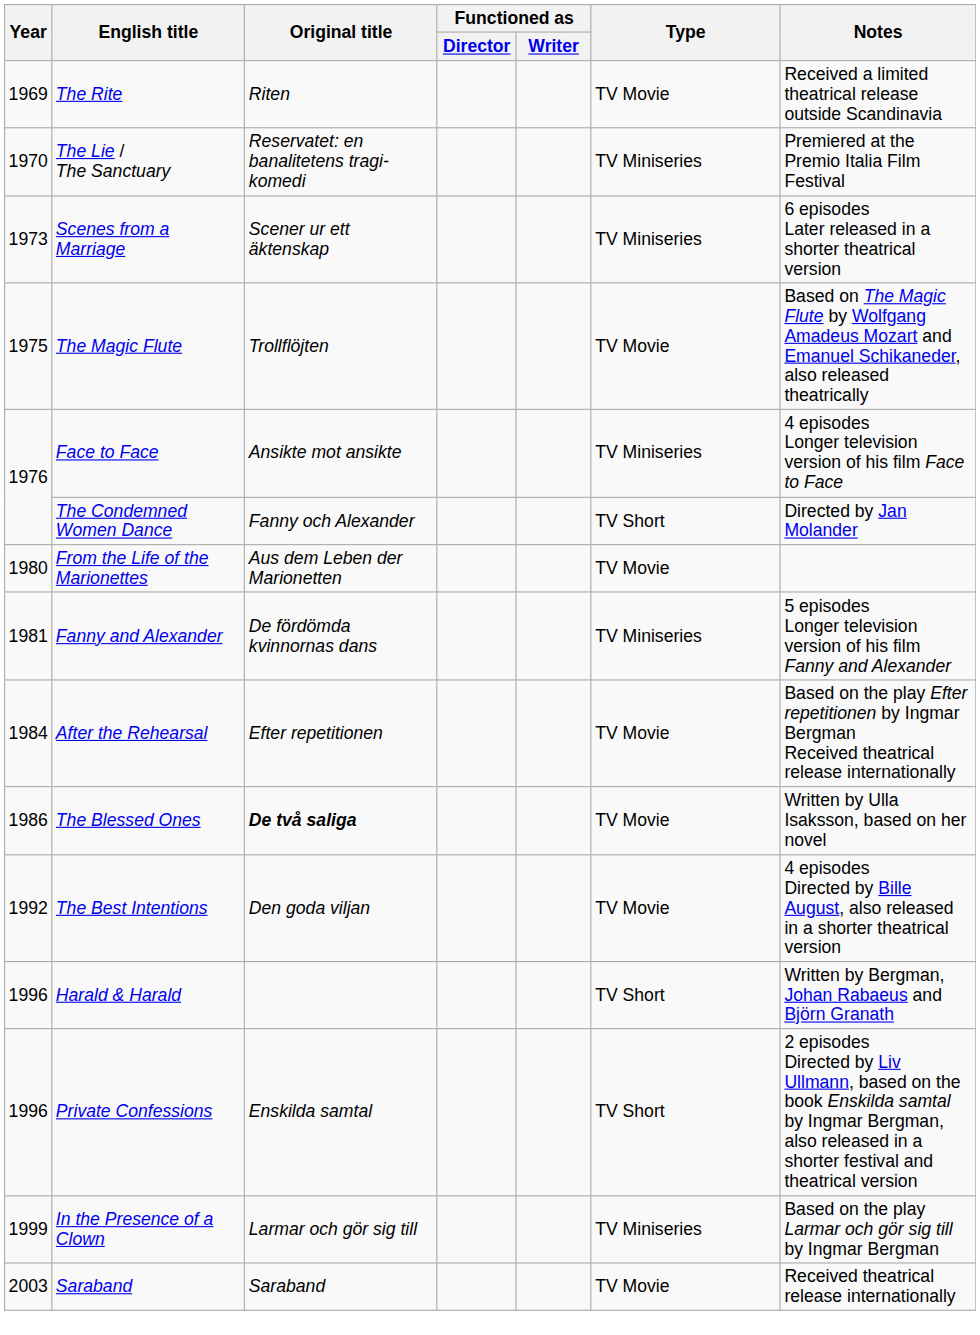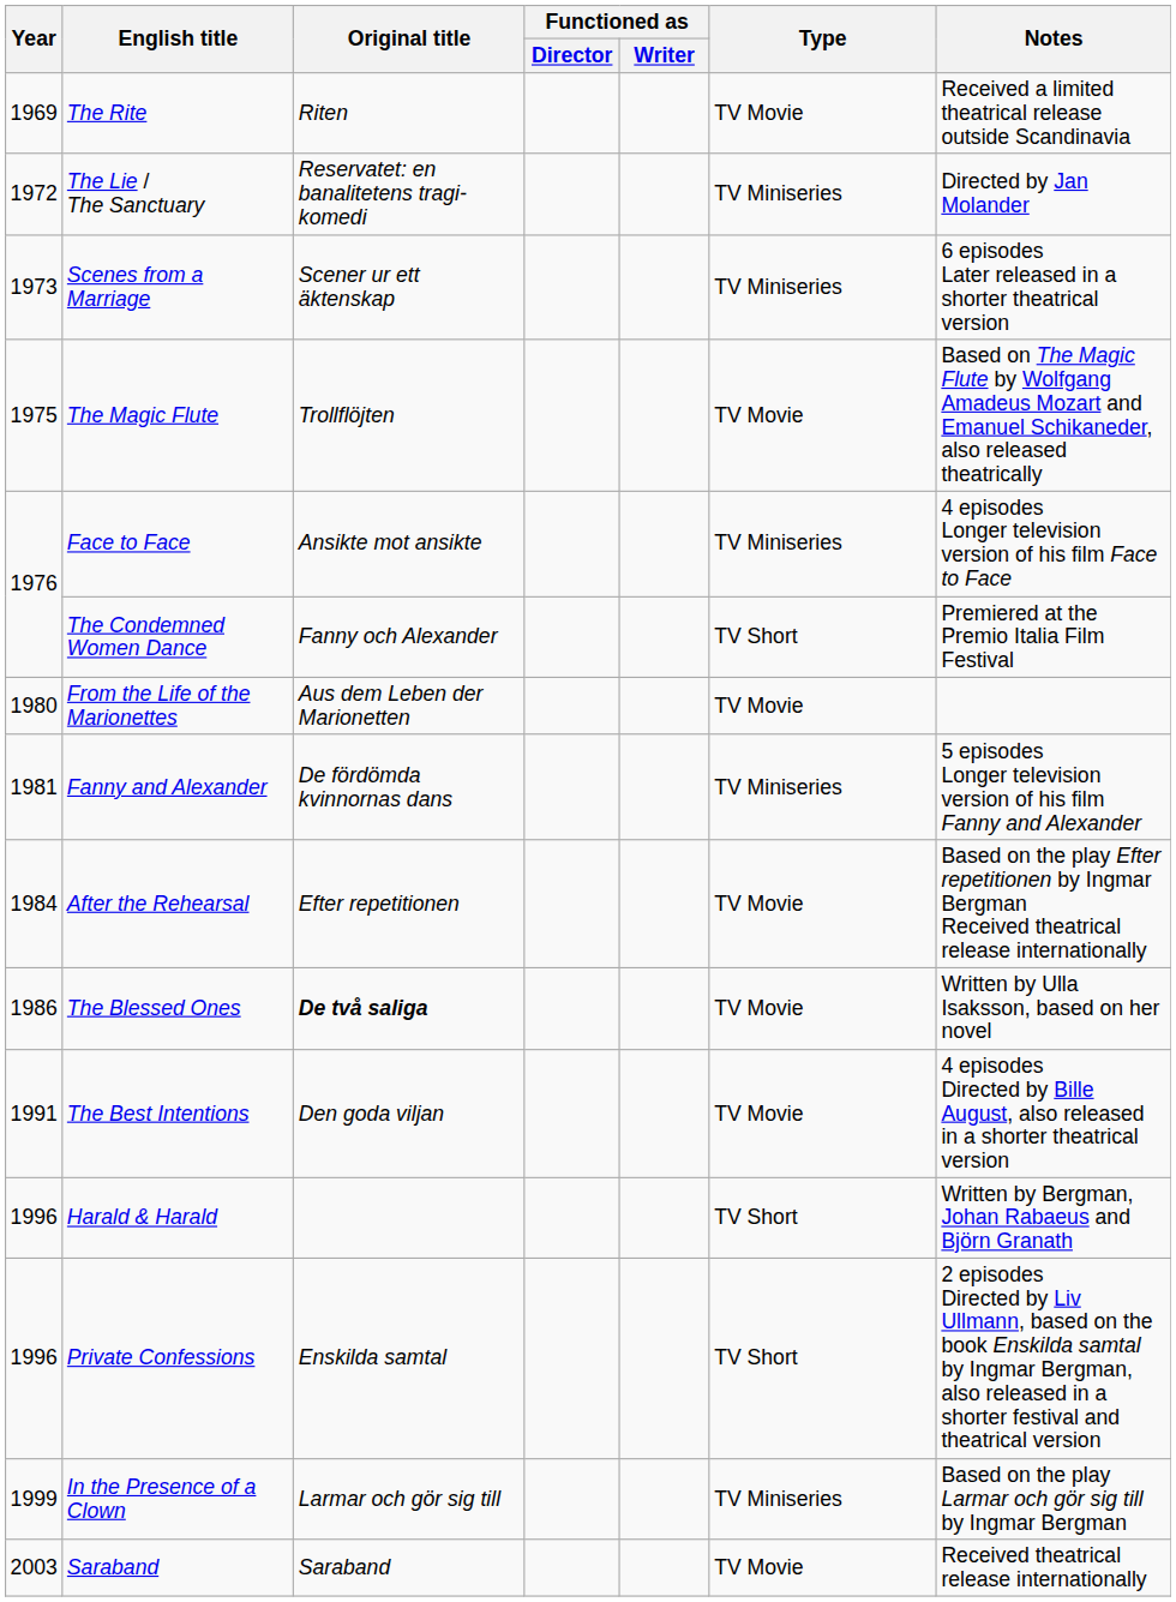The Lie / The Sanctuary | Year: 1970 -> 1972
The Lie / The Sanctuary | Notes: Premiered at the Premio Italia Film Festival -> Directed by Jan Molander
The Condemned Women Dance | Notes: Directed by Jan Molander -> Premiered at the Premio Italia Film Festival
The Best Intentions | Year: 1992 -> 1991
